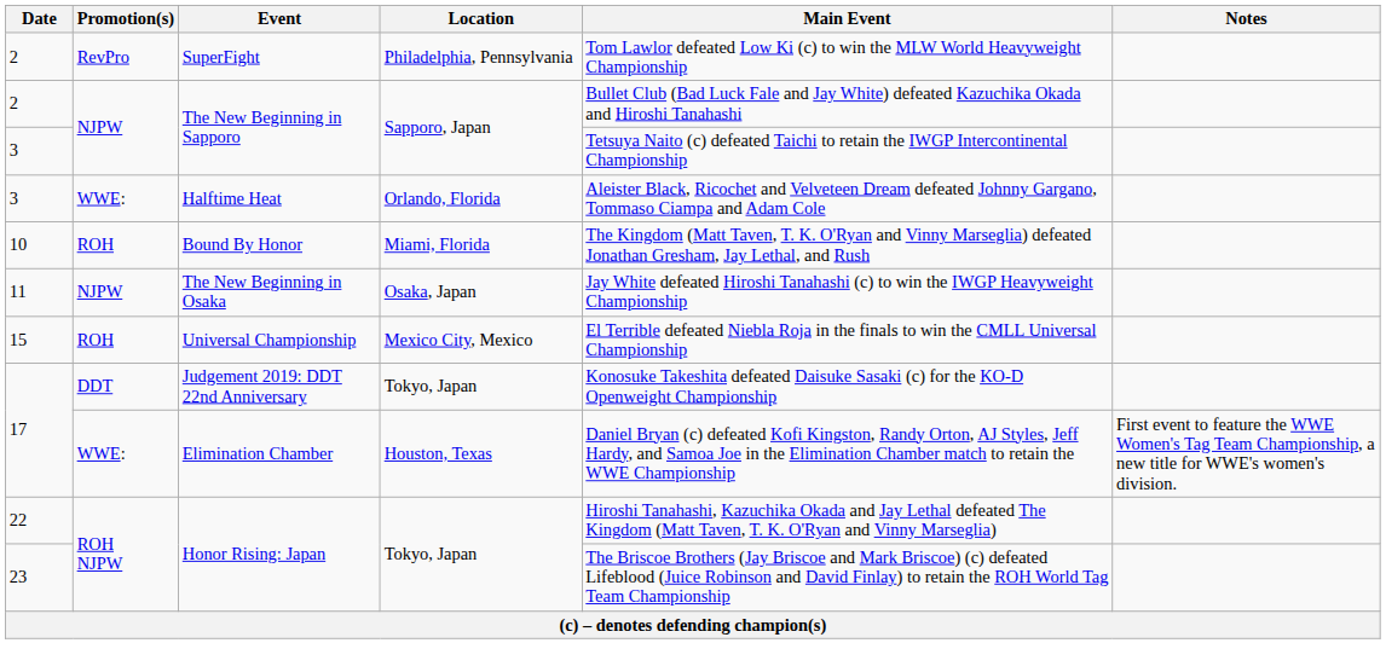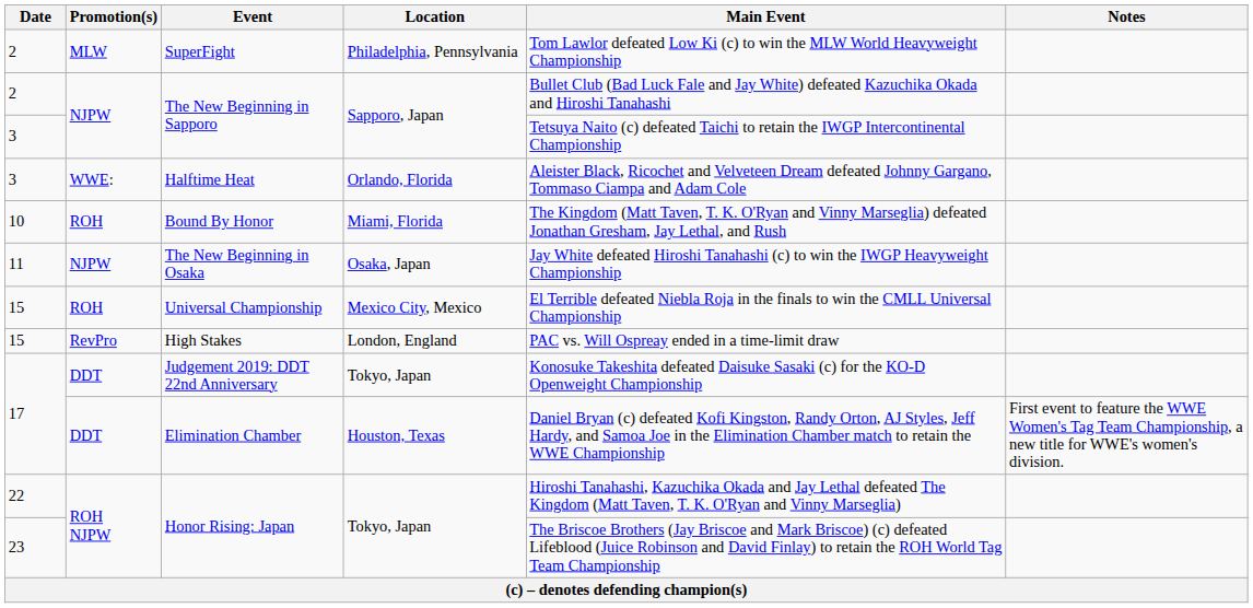SuperFight | Promotion(s): RevPro -> MLW
+ row: 15 | RevPro | High Stakes | London, England | PAC vs. Will Ospreay ended in a time-limit draw
Elimination Chamber | Promotion(s): WWE: -> DDT
